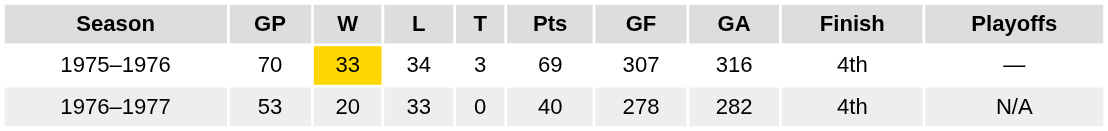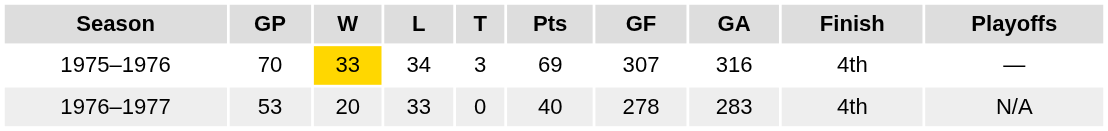1976–1977 | GA: 282 -> 283
